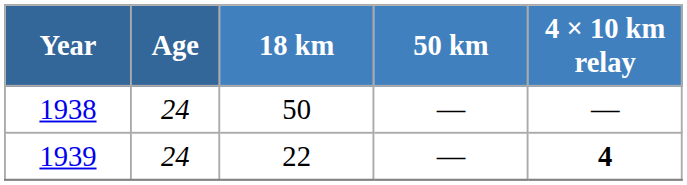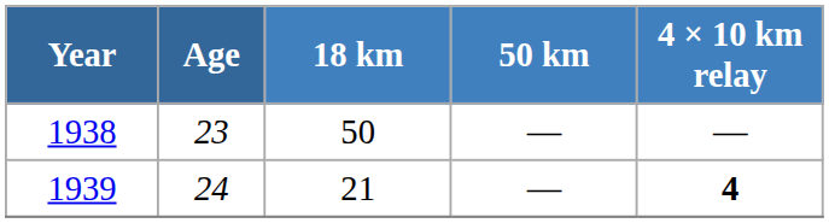1938 | Age: 24 -> 23
1939 | 18 km: 22 -> 21
